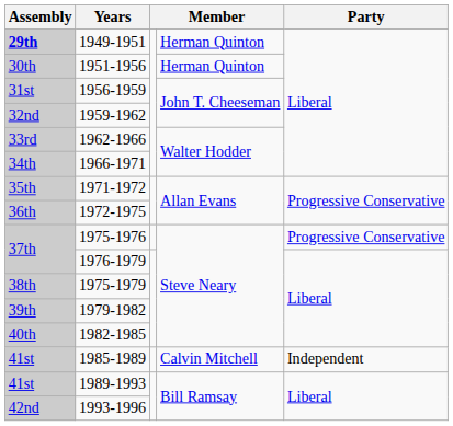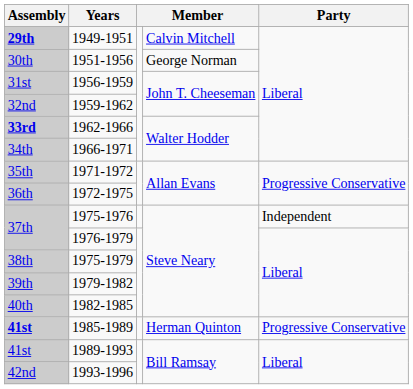1949-1951 | column 4: Herman Quinton -> Calvin Mitchell
1951-1956 | column 4: Herman Quinton -> George Norman
1962-1966 | Assembly: normal -> bold
1975-1976 | Party: Progressive Conservative -> Independent
1985-1989 | Assembly: normal -> bold
1985-1989 | column 4: Calvin Mitchell -> Herman Quinton
1985-1989 | Party: Independent -> Progressive Conservative
